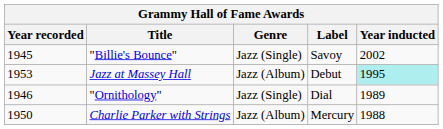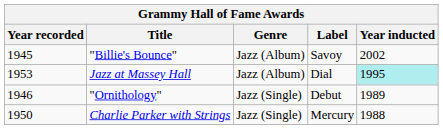"Billie's Bounce" | Genre: Jazz (Single) -> Jazz (Album)
Jazz at Massey Hall | Label: Debut -> Dial
"Ornithology" | Label: Dial -> Debut
Charlie Parker with Strings | Genre: Jazz (Album) -> Jazz (Single)
